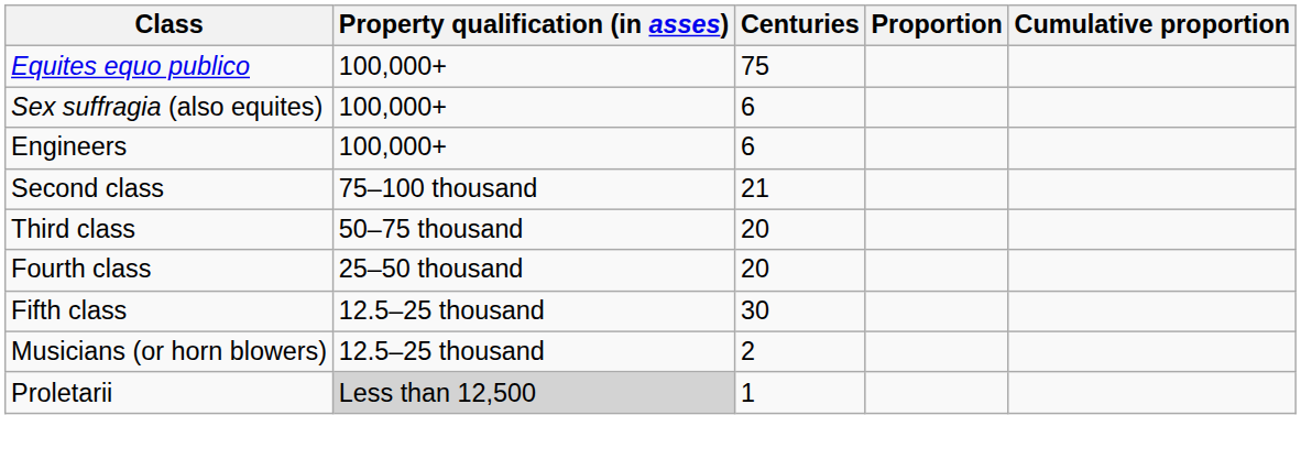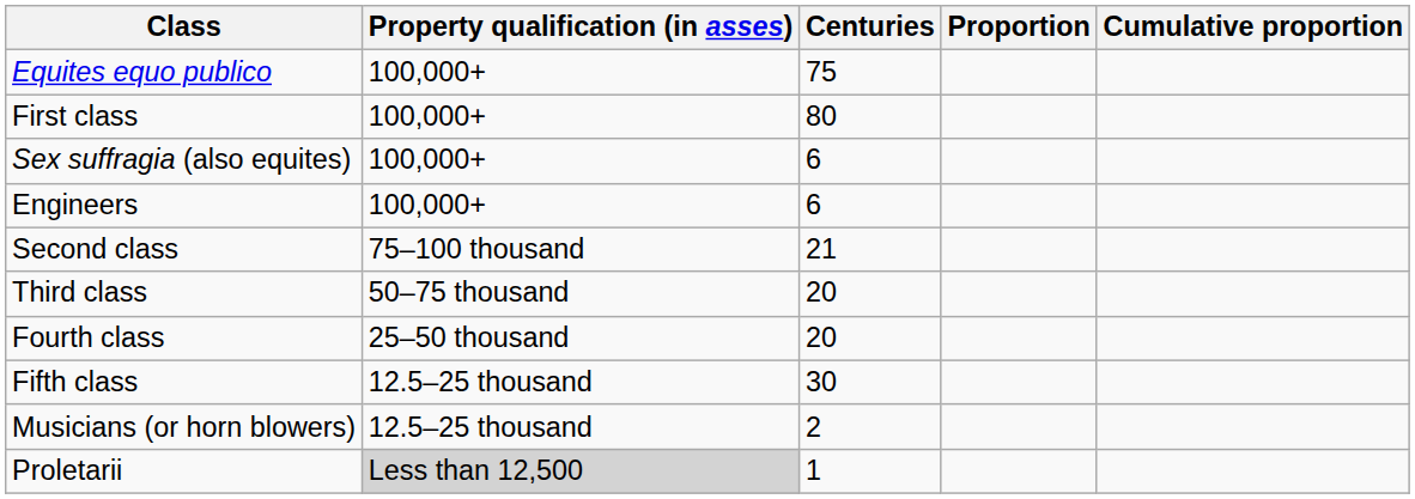+ row: First class | 100,000+ | 80
